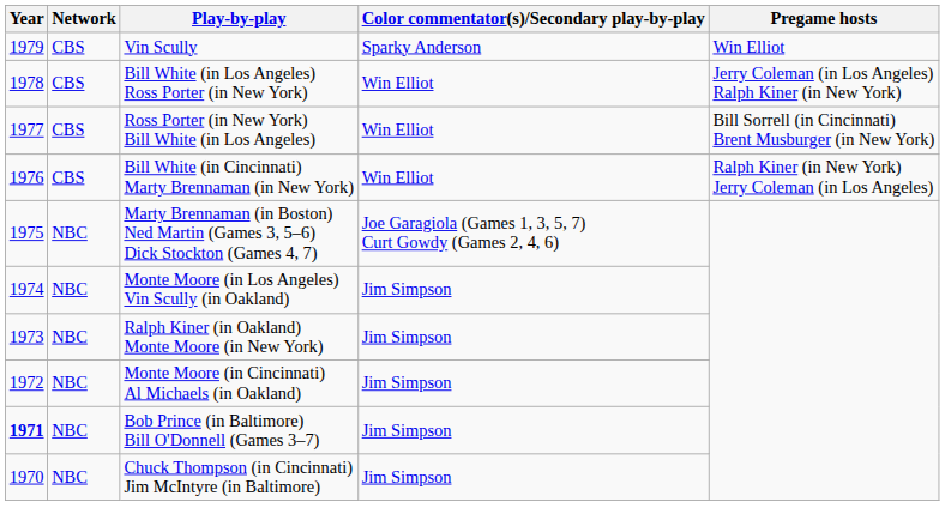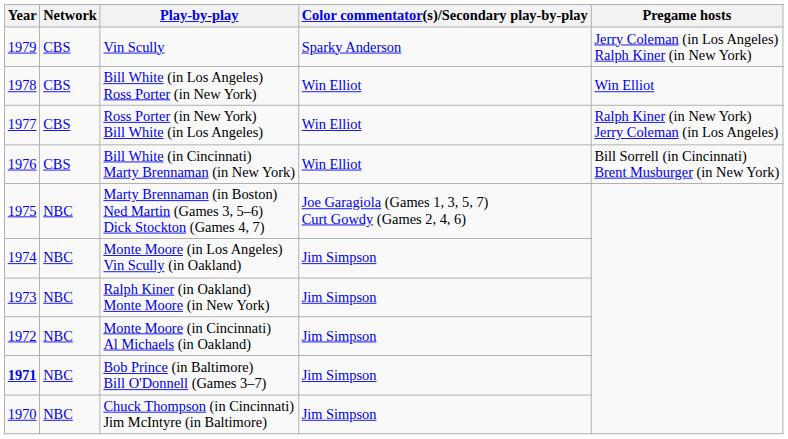Vin Scully | Pregame hosts: Win Elliot -> Jerry Coleman (in Los Angeles) Ralph Kiner (in New York)
Bill White (in Los Angeles) Ross Porter (in New York) | Pregame hosts: Jerry Coleman (in Los Angeles) Ralph Kiner (in New York) -> Win Elliot
Ross Porter (in New York) Bill White (in Los Angeles) | Pregame hosts: Bill Sorrell (in Cincinnati) Brent Musburger (in New York) -> Ralph Kiner (in New York) Jerry Coleman (in Los Angeles)
Bill White (in Cincinnati) Marty Brennaman (in New York) | Pregame hosts: Ralph Kiner (in New York) Jerry Coleman (in Los Angeles) -> Bill Sorrell (in Cincinnati) Brent Musburger (in New York)
